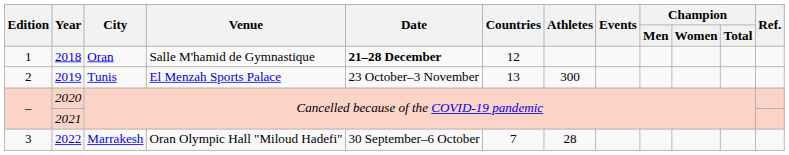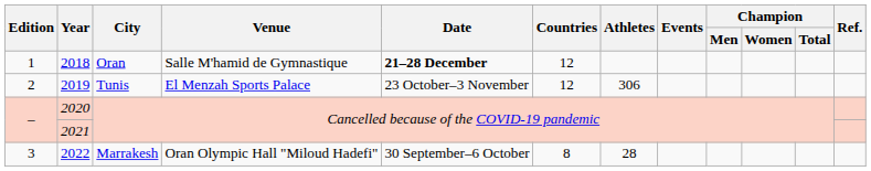2019 | Countries: 13 -> 12
2019 | Athletes: 300 -> 306
2022 | Countries: 7 -> 8
